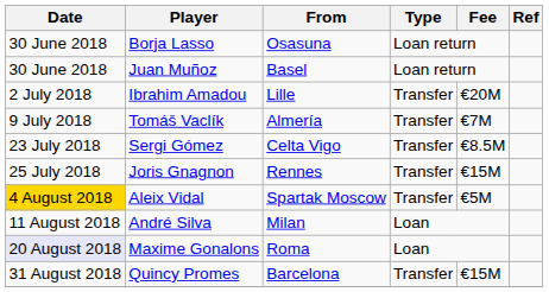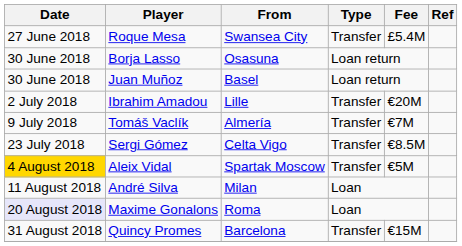+ row: 27 June 2018 | Roque Mesa | Swansea City | Transfer | £5.4M
- row: 25 July 2018 | Joris Gnagnon | Rennes | Transfer | €15M
